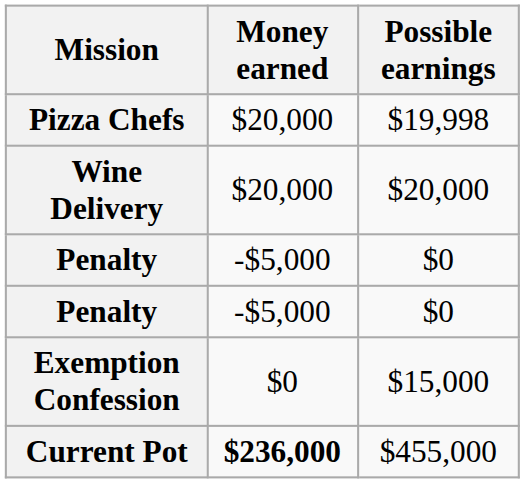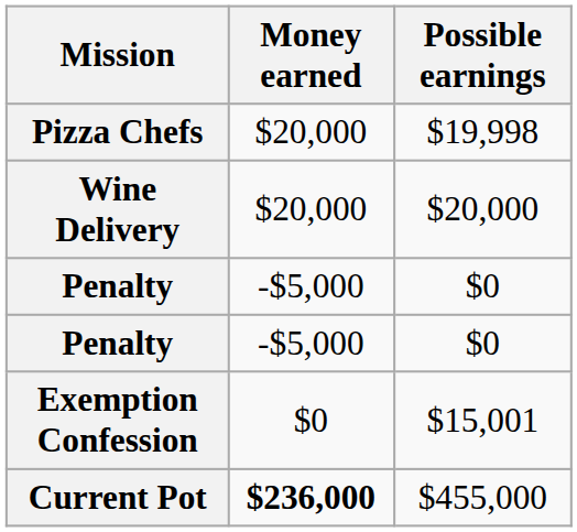Exemption Confession | Possible earnings: $15,000 -> $15,001
